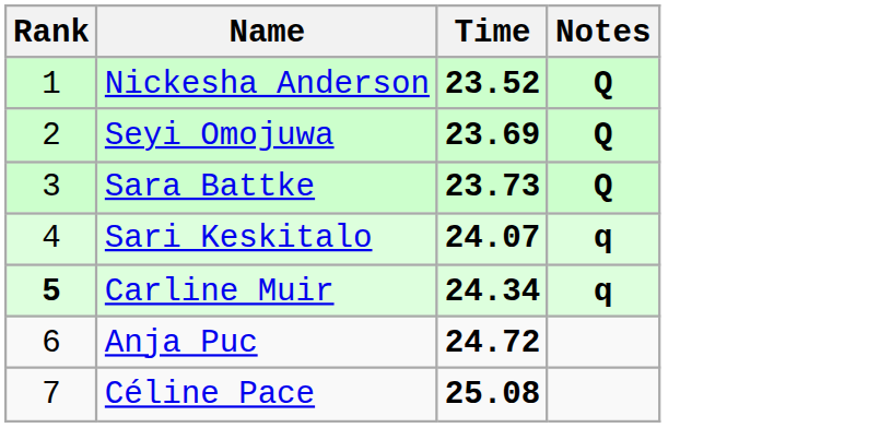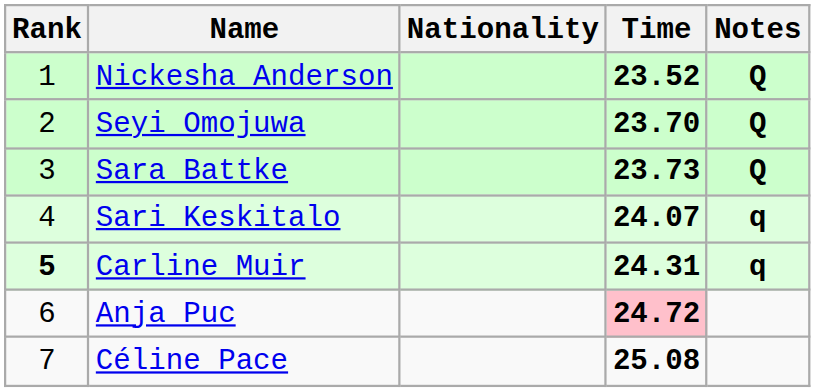+ column: Nationality
Seyi Omojuwa | Time: 23.69 -> 23.70
Carline Muir | Time: 24.34 -> 24.31
Anja Puc | Time: no background -> pink background
